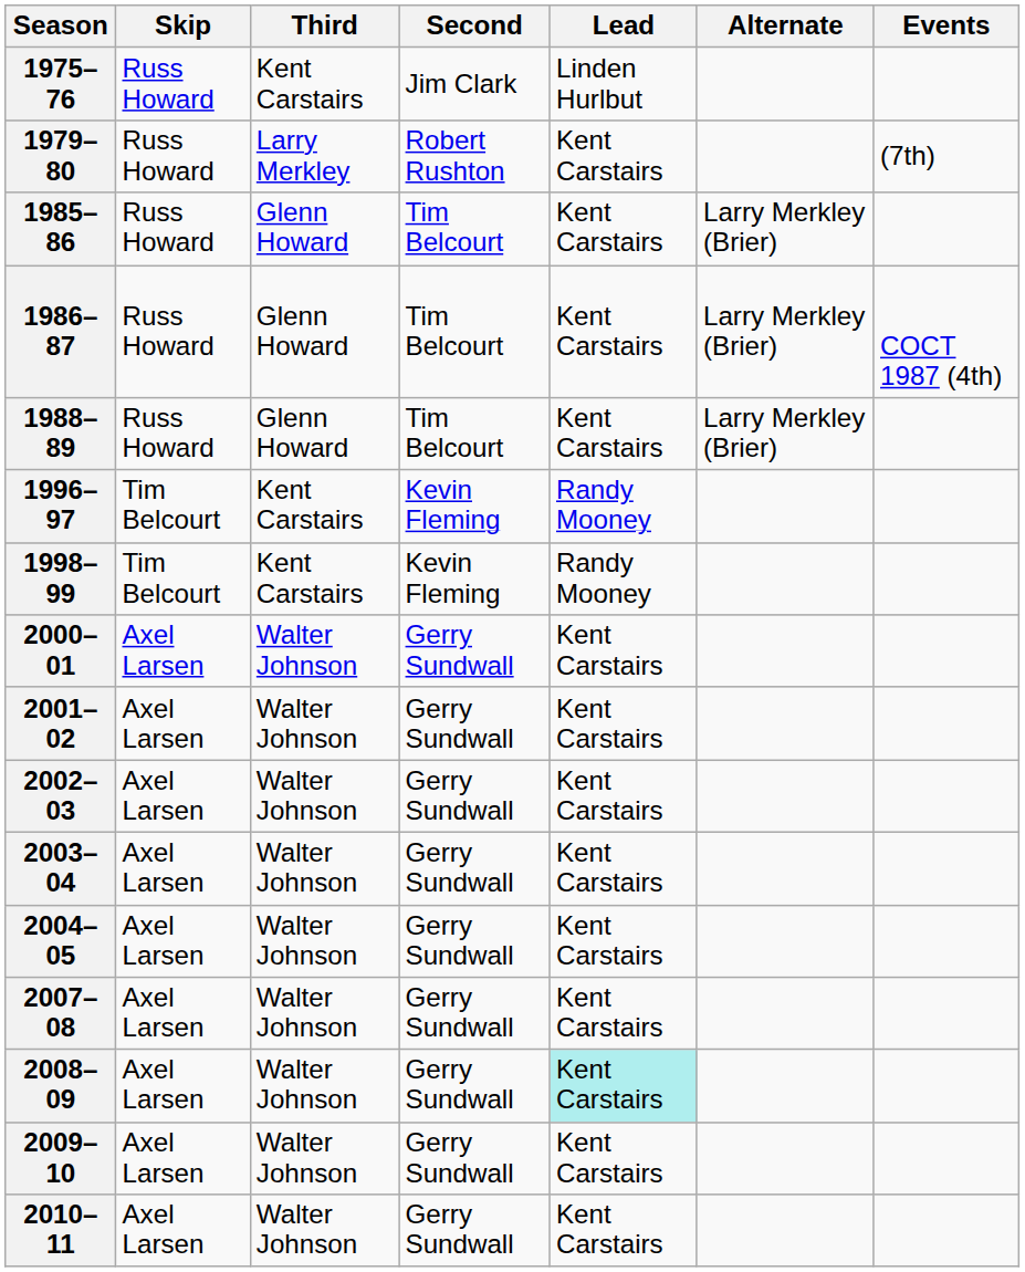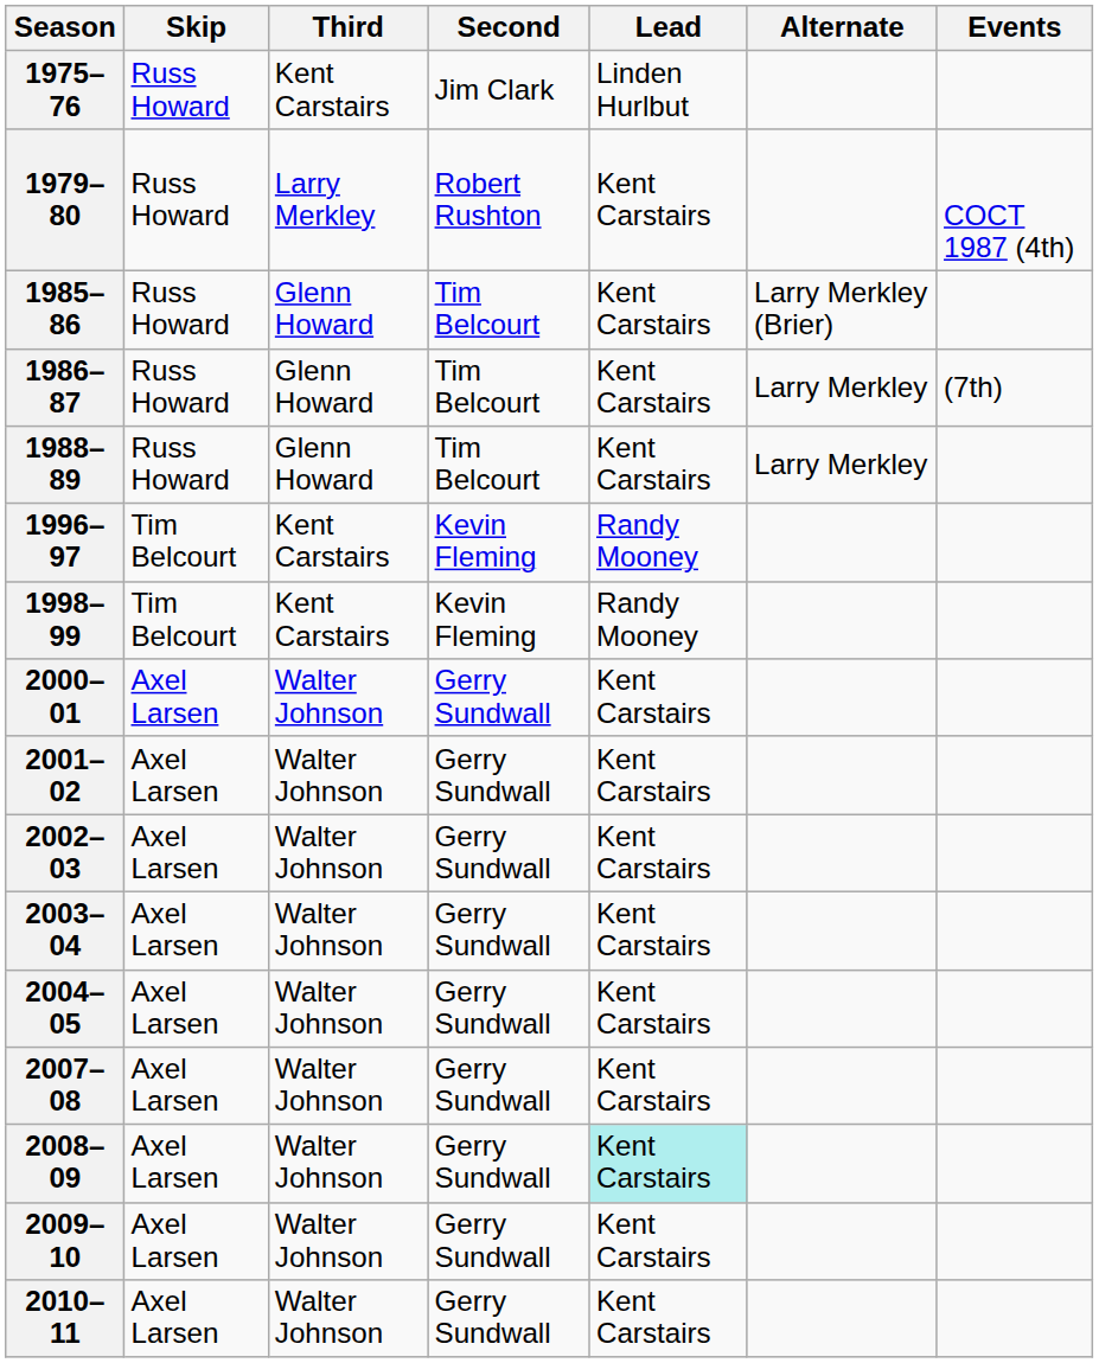1979–80 | Events: (7th) -> COCT 1987 (4th)
1986–87 | Alternate: Larry Merkley (Brier) -> Larry Merkley
1986–87 | Events: COCT 1987 (4th) -> (7th)
1988–89 | Alternate: Larry Merkley (Brier) -> Larry Merkley
